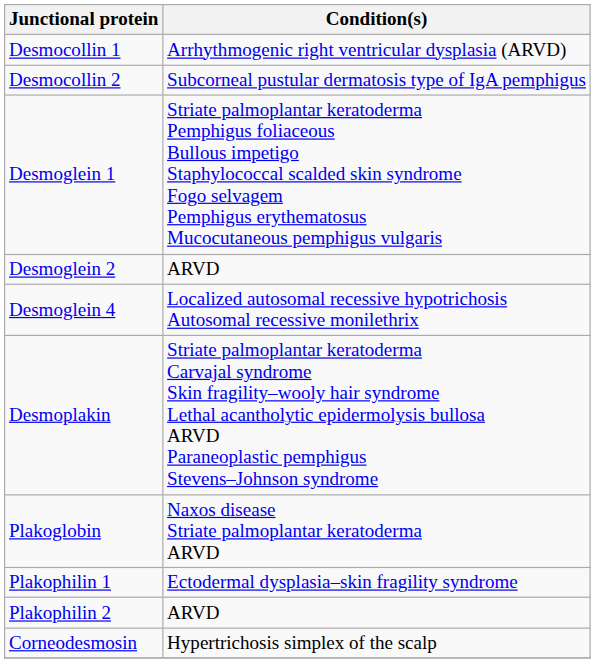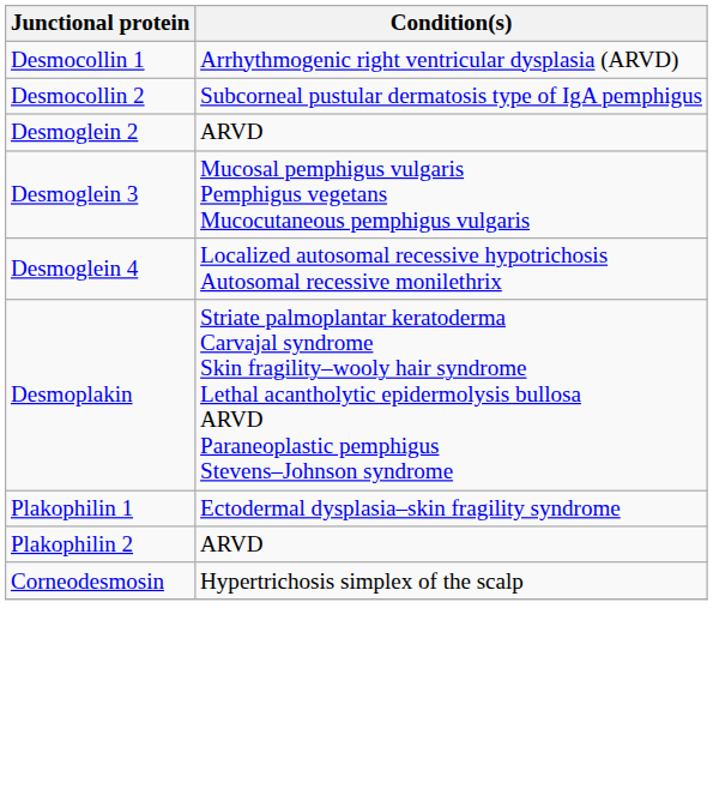- row: Desmoglein 1 | Striate palmoplantar keratoderma Pemphigus foliaceous Bullous impetigo Staphylococcal scalded skin syndrome Fogo selvagem Pemphigus erythematosus Mucocutaneous pemphigus vulgaris
+ row: Desmoglein 3 | Mucosal pemphigus vulgaris Pemphigus vegetans Mucocutaneous pemphigus vulgaris
- row: Plakoglobin | Naxos disease Striate palmoplantar keratoderma ARVD
